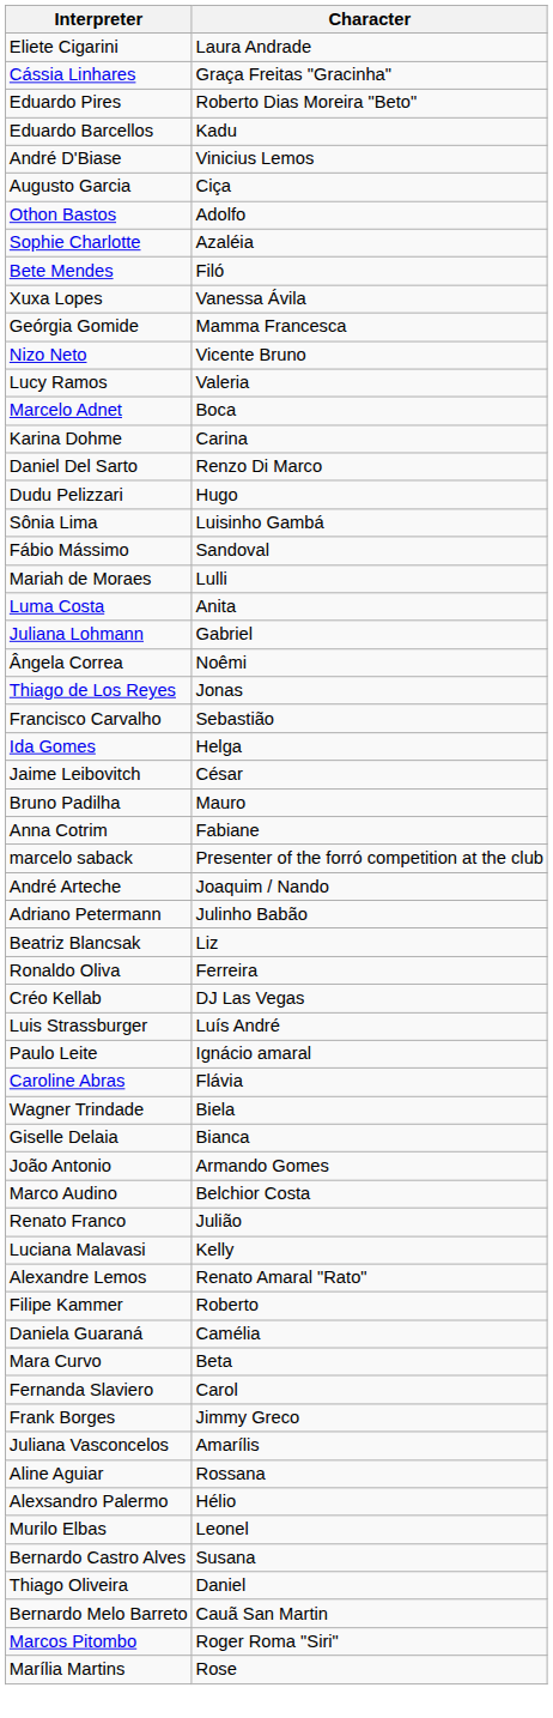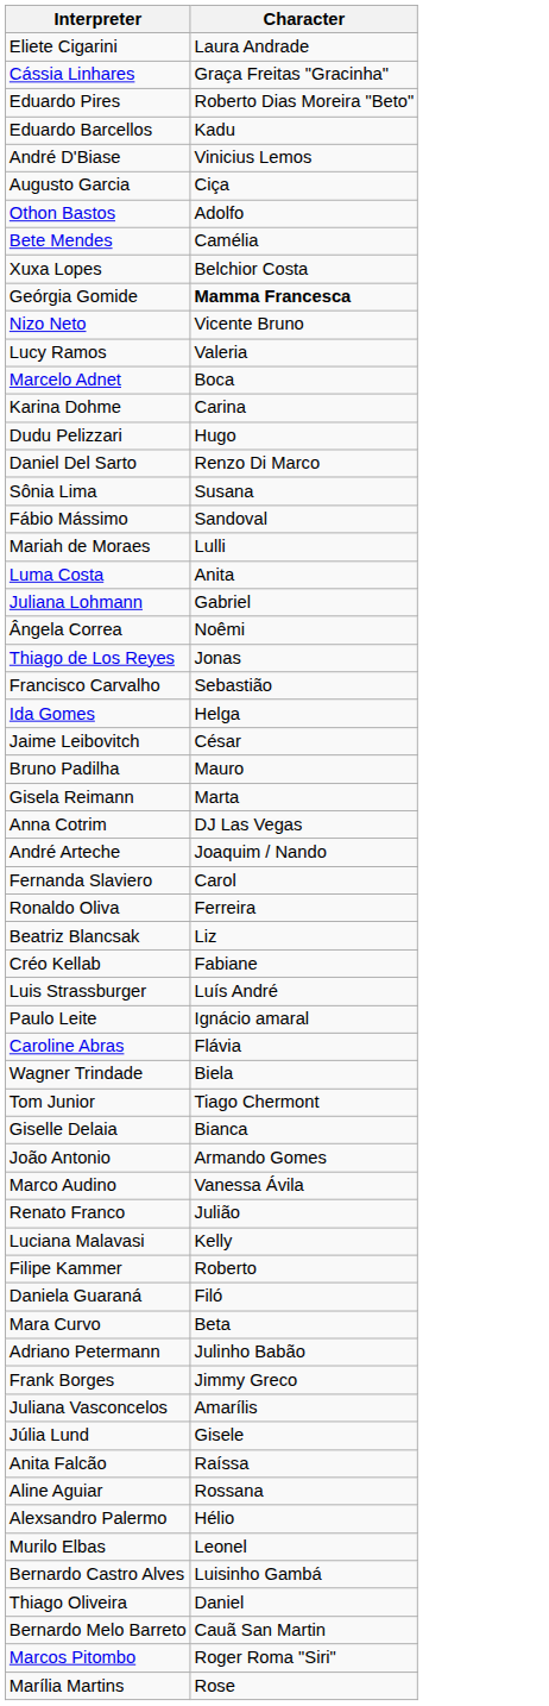- row: Sophie Charlotte | Azaléia
Bete Mendes | Character: Filó -> Camélia
Xuxa Lopes | Character: Vanessa Ávila -> Belchior Costa
Geórgia Gomide | Character: normal -> bold
rows swapped: Daniel Del Sarto <-> Dudu Pelizzari
Sônia Lima | Character: Luisinho Gambá -> Susana
+ row: Gisela Reimann | Marta
Anna Cotrim | Character: Fabiane -> DJ Las Vegas
- row: marcelo saback | Presenter of the forró competition at the club
rows swapped: Adriano Petermann <-> Fernanda Slaviero
rows swapped: Ronaldo Oliva <-> Beatriz Blancsak
Créo Kellab | Character: DJ Las Vegas -> Fabiane
+ row: Tom Junior | Tiago Chermont
Marco Audino | Character: Belchior Costa -> Vanessa Ávila
- row: Alexandre Lemos | Renato Amaral "Rato"
Daniela Guaraná | Character: Camélia -> Filó
+ row: Júlia Lund | Gisele
+ row: Anita Falcão | Raíssa
Bernardo Castro Alves | Character: Susana -> Luisinho Gambá
